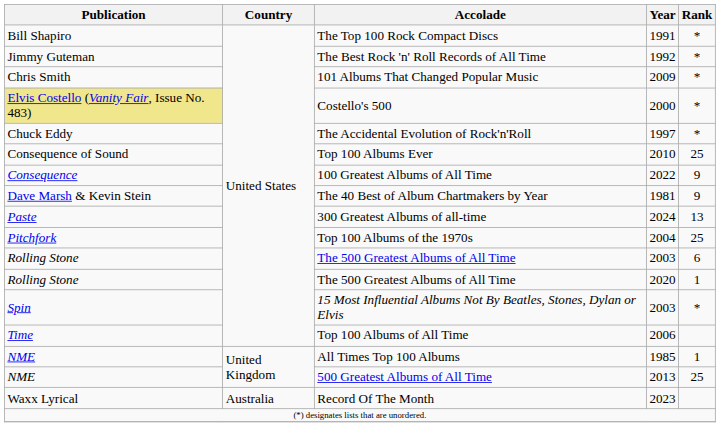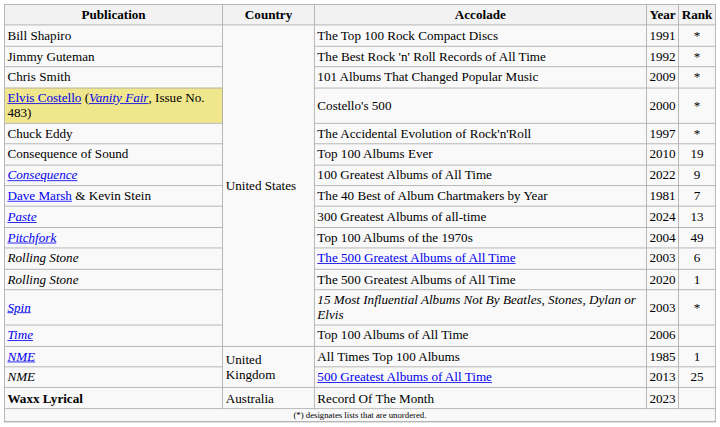Top 100 Albums Ever | Rank: 25 -> 19
The 40 Best of Album Chartmakers by Year | Rank: 9 -> 7
Top 100 Albums of the 1970s | Rank: 25 -> 49
Record Of The Month | Publication: normal -> bold
